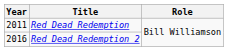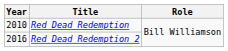Red Dead Redemption | Year: 2011 -> 2010
